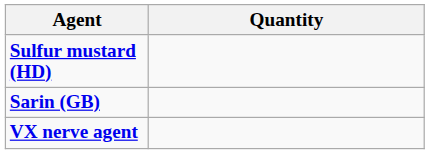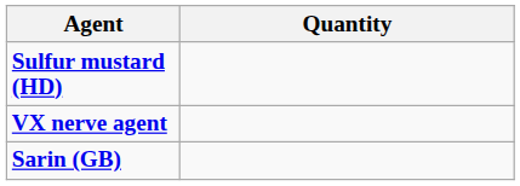rows swapped: Sarin (GB) <-> VX nerve agent
